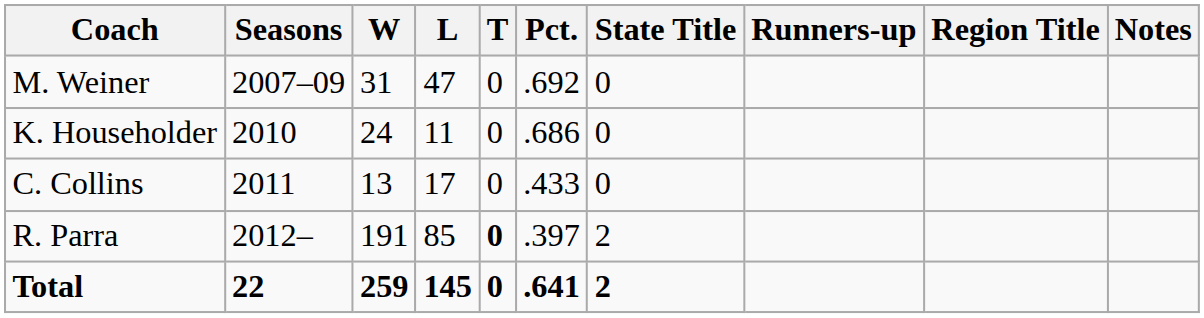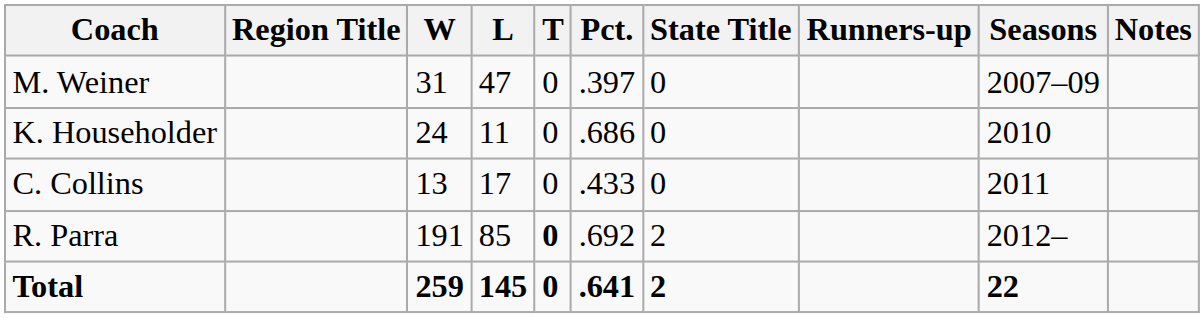columns swapped: Seasons <-> Region Title
M. Weiner | Pct.: .692 -> .397
R. Parra | Pct.: .397 -> .692
